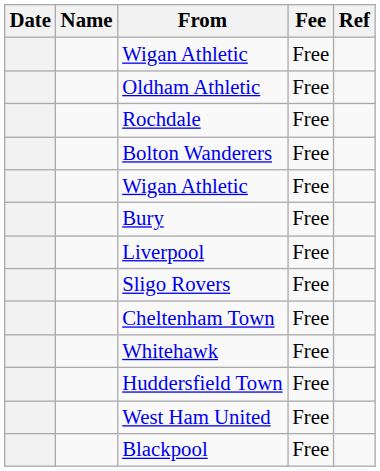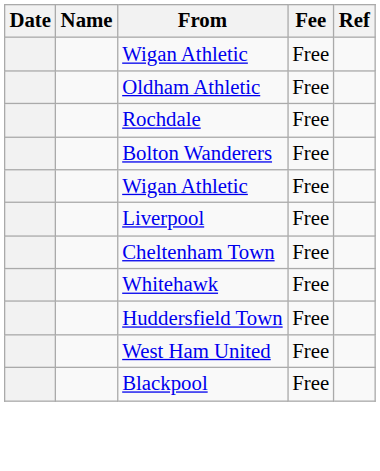- row: Bury | Free
- row: Sligo Rovers | Free
